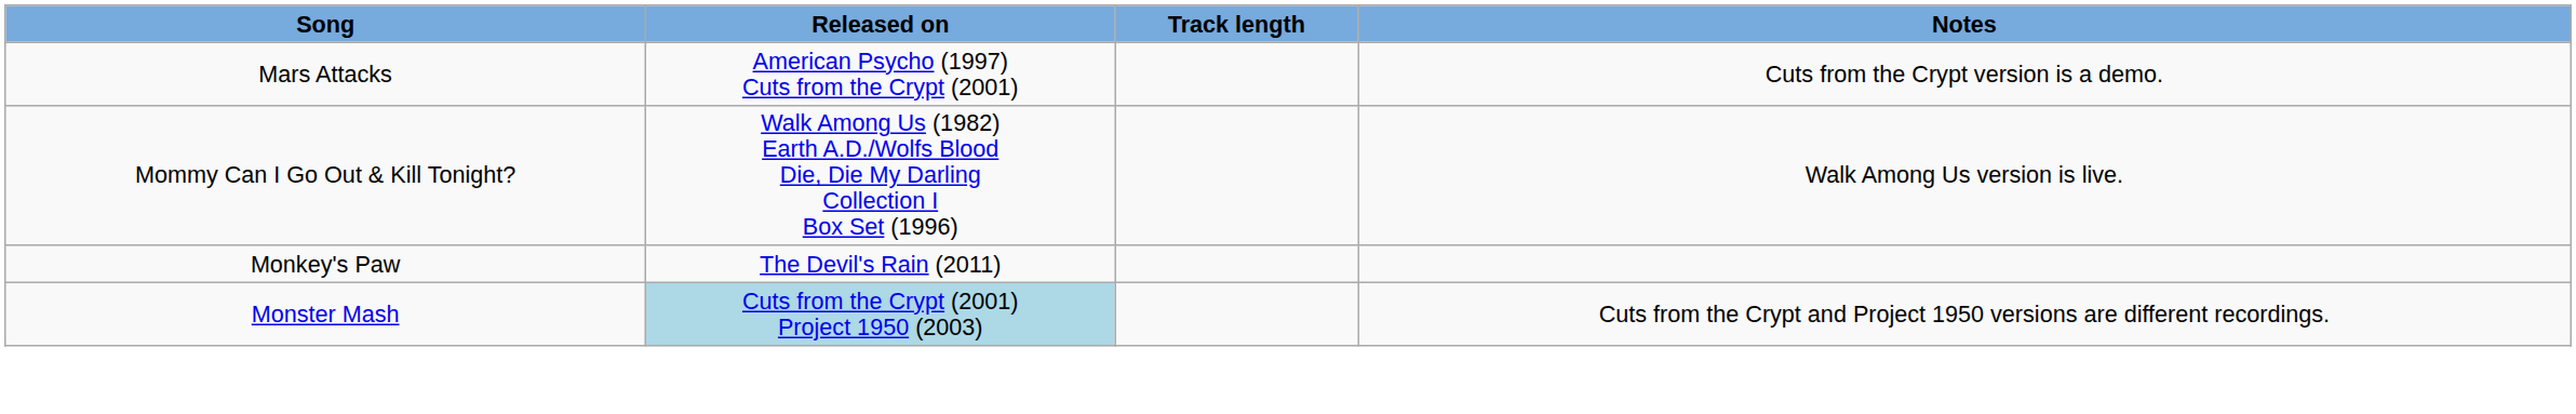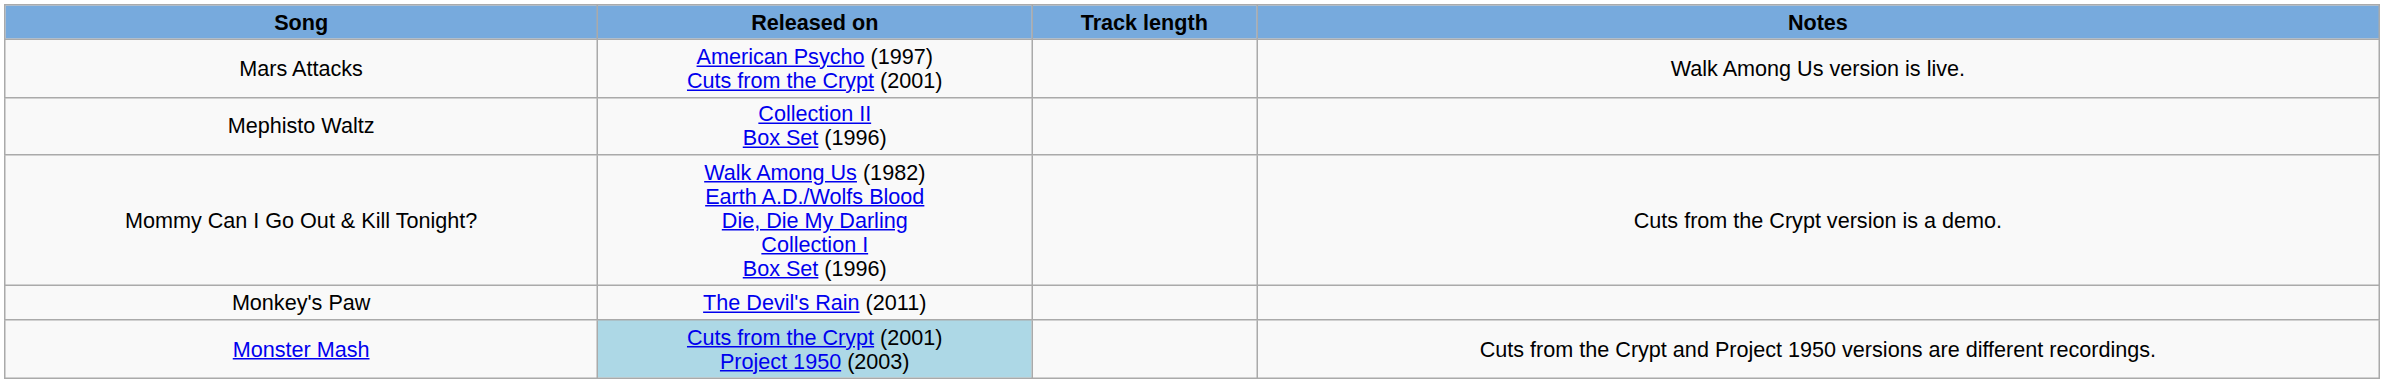Mars Attacks | Notes: Cuts from the Crypt version is a demo. -> Walk Among Us version is live.
+ row: Mephisto Waltz | Collection II Box Set (1996)
Mommy Can I Go Out & Kill Tonight? | Notes: Walk Among Us version is live. -> Cuts from the Crypt version is a demo.
